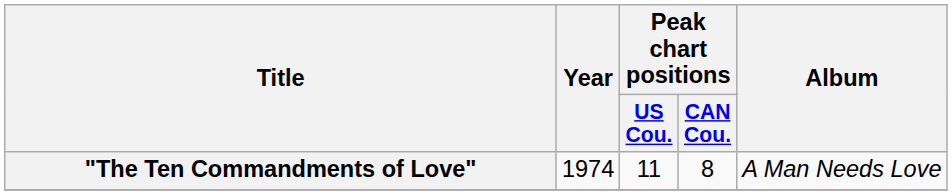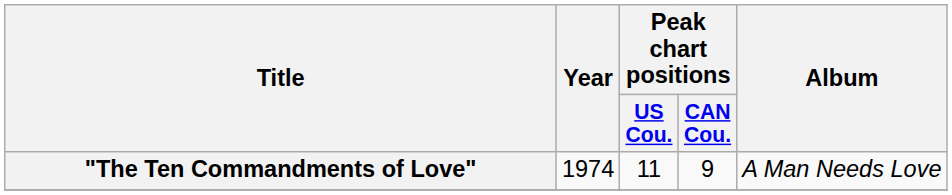"The Ten Commandments of Love" | Peak chart positions / CAN Cou.: 8 -> 9
